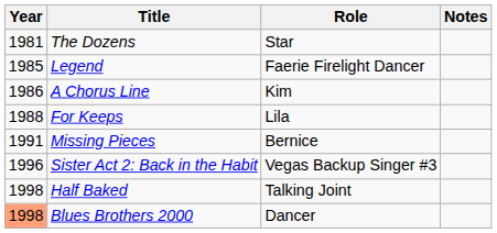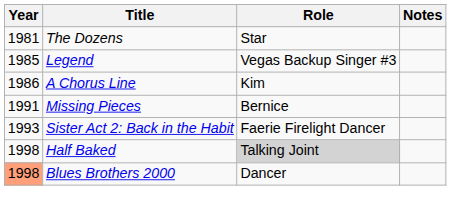Legend | Role: Faerie Firelight Dancer -> Vegas Backup Singer #3
- row: 1988 | For Keeps | Lila
Sister Act 2: Back in the Habit | Year: 1996 -> 1993
Sister Act 2: Back in the Habit | Role: Vegas Backup Singer #3 -> Faerie Firelight Dancer
Half Baked | Role: no background -> lightgrey background
